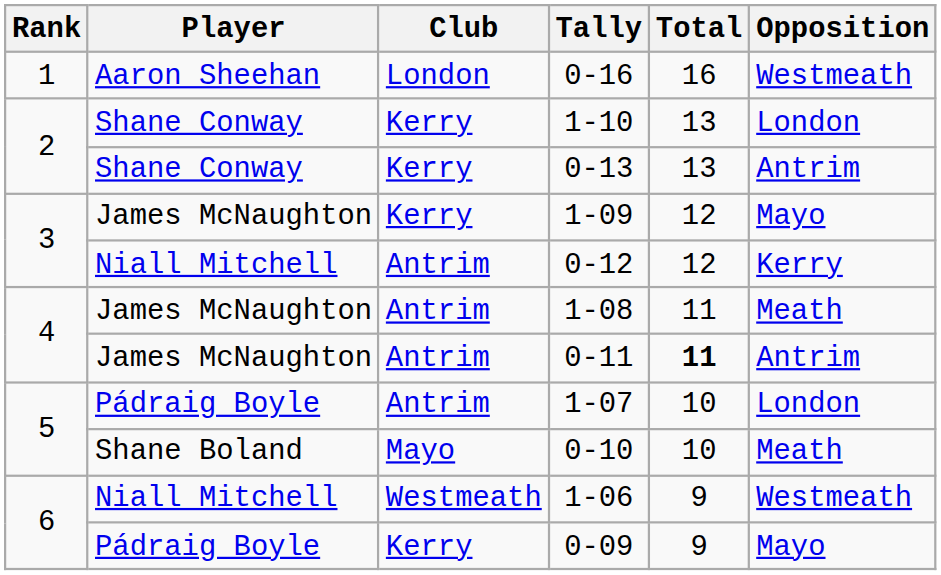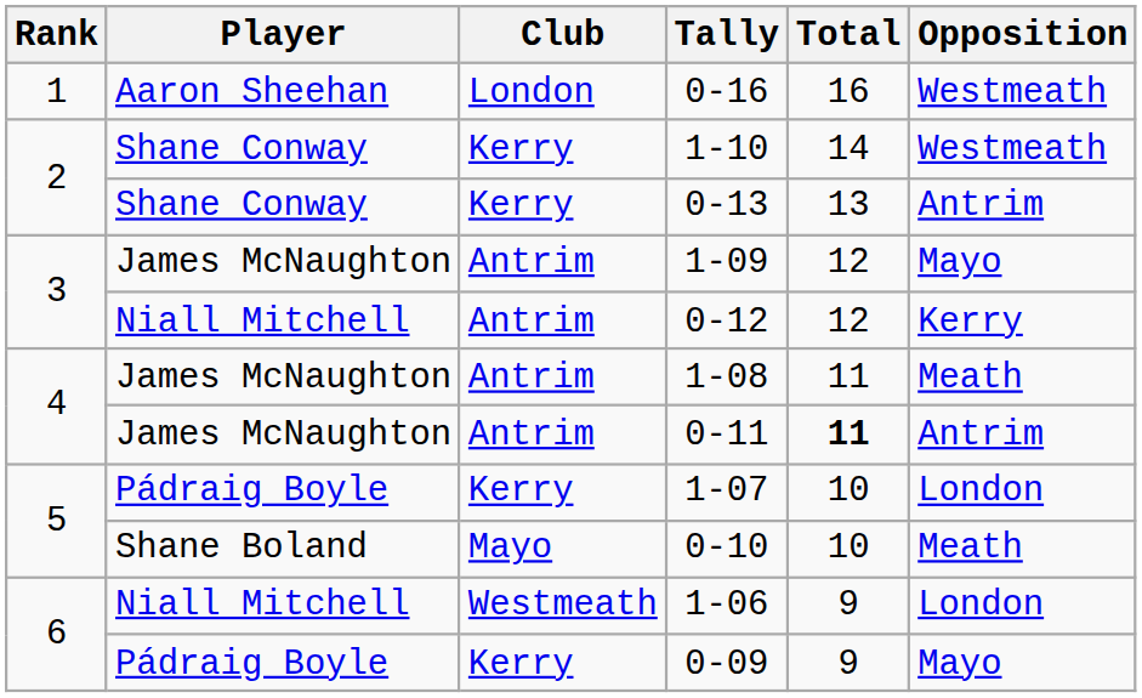1-10 | Total: 13 -> 14
1-10 | Opposition: London -> Westmeath
1-09 | Club: Kerry -> Antrim
1-07 | Club: Antrim -> Kerry
1-06 | Opposition: Westmeath -> London
